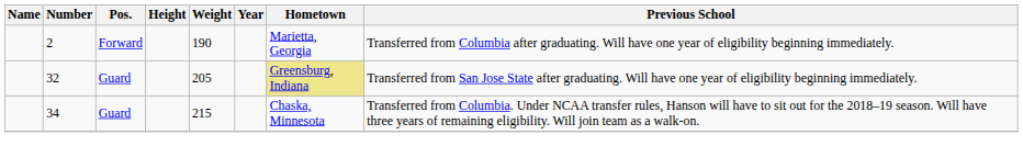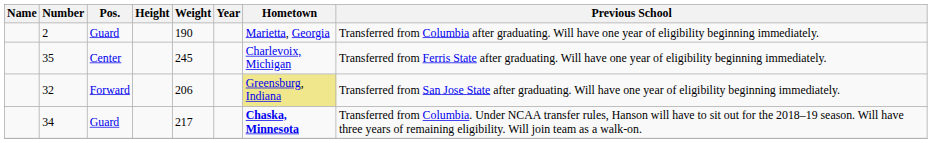2 | Pos.: Forward -> Guard
+ row: 35 | Center | 245 | Charlevoix, Michigan | Transferred from Ferris State after graduating. Will have one year of eligibility beginning immediately.
32 | Pos.: Guard -> Forward
32 | Weight: 205 -> 206
34 | Weight: 215 -> 217
34 | Hometown: normal -> bold
